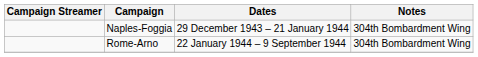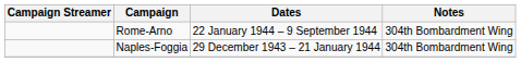rows swapped: Naples-Foggia <-> Rome-Arno
